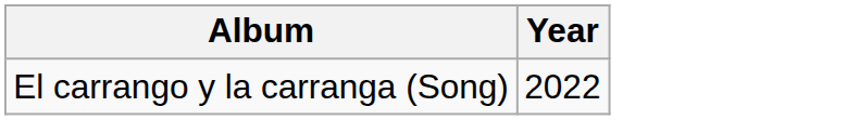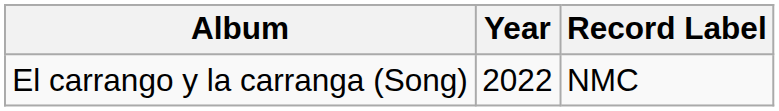+ column: Record Label | NMC
